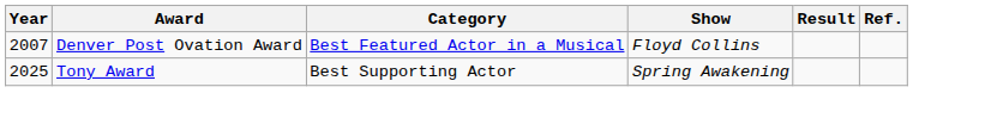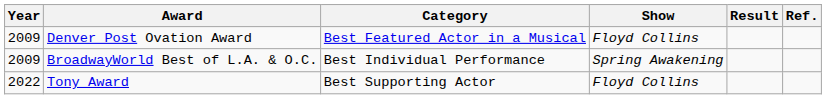Denver Post Ovation Award | Year: 2007 -> 2009
+ row: 2009 | BroadwayWorld Best of L.A. & O.C. | Best Individual Performance | Spring Awakening
Tony Award | Year: 2025 -> 2022
Tony Award | Show: Spring Awakening -> Floyd Collins
